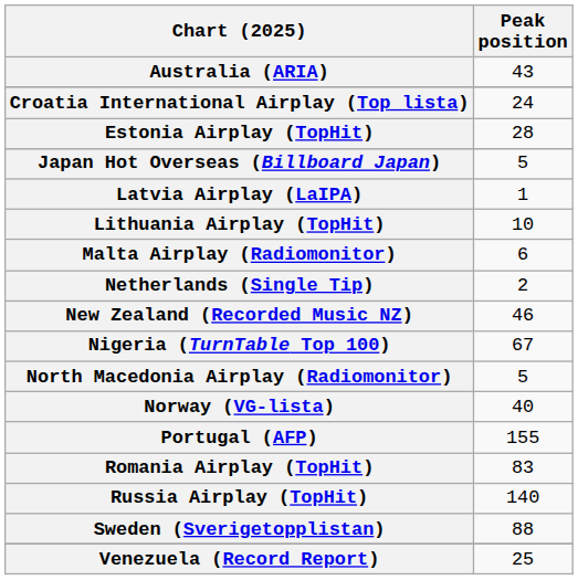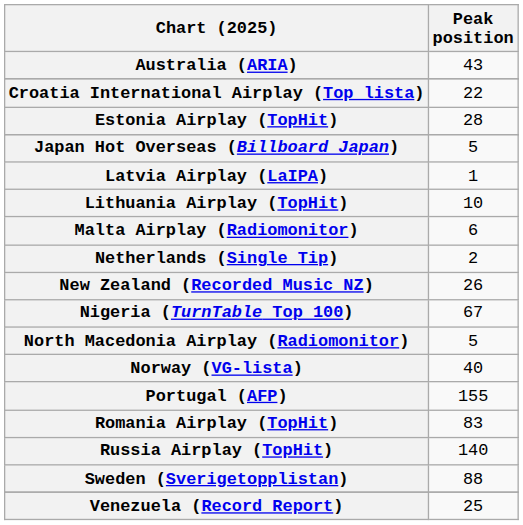Croatia International Airplay (Top lista) | Peak position: 24 -> 22
New Zealand (Recorded Music NZ) | Peak position: 46 -> 26
